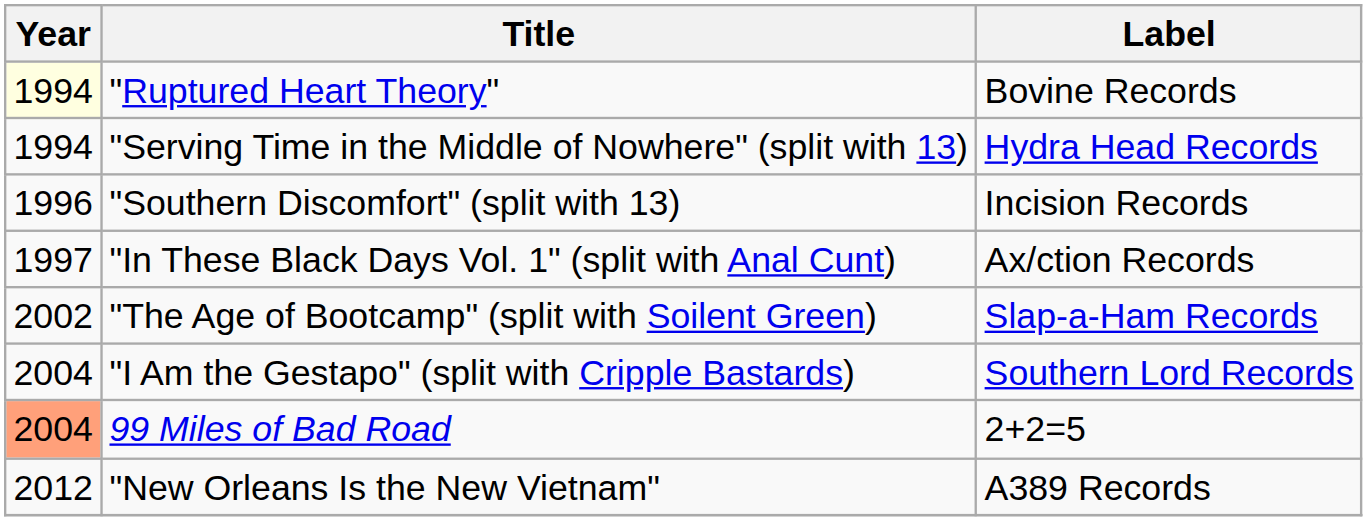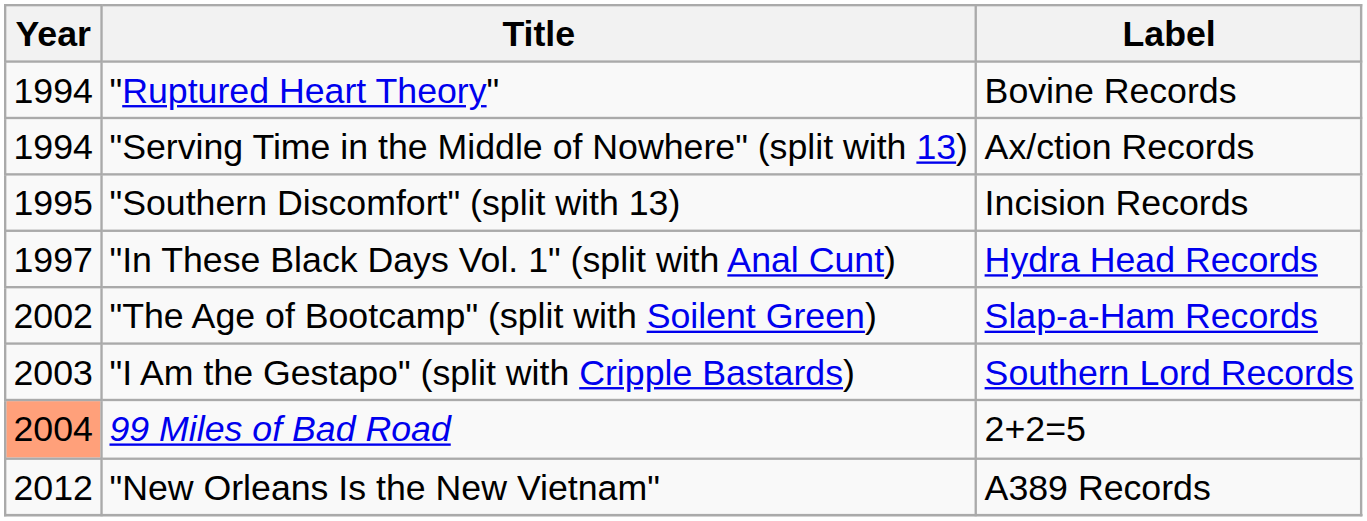"Ruptured Heart Theory" | Year: lightyellow background -> no background
"Serving Time in the Middle of Nowhere" (split with 13) | Label: Hydra Head Records -> Ax/ction Records
"Southern Discomfort" (split with 13) | Year: 1996 -> 1995
"In These Black Days Vol. 1" (split with Anal Cunt) | Label: Ax/ction Records -> Hydra Head Records
"I Am the Gestapo" (split with Cripple Bastards) | Year: 2004 -> 2003
